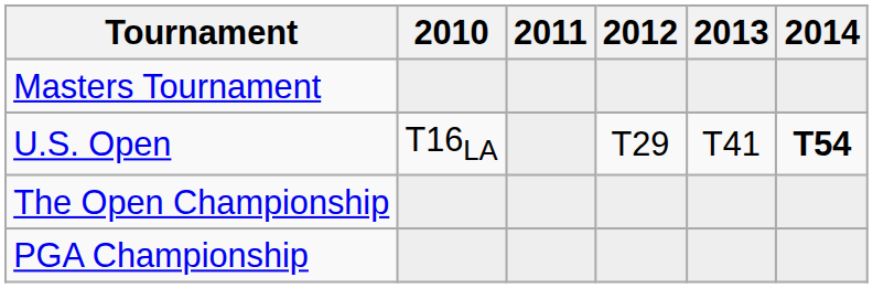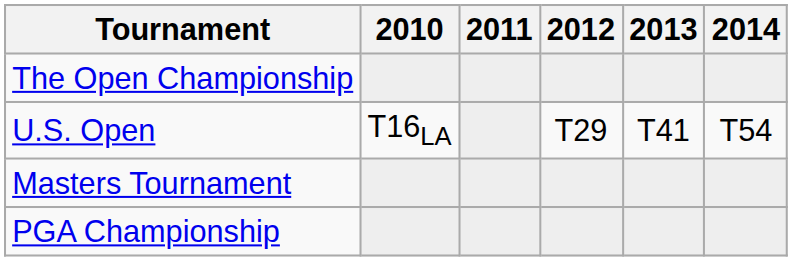rows swapped: Masters Tournament <-> The Open Championship
U.S. Open | 2014: bold -> normal
